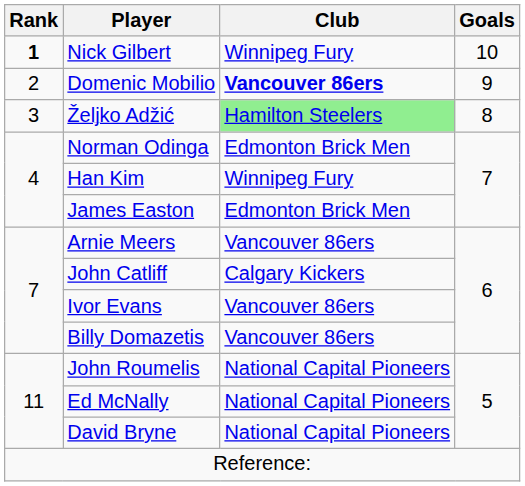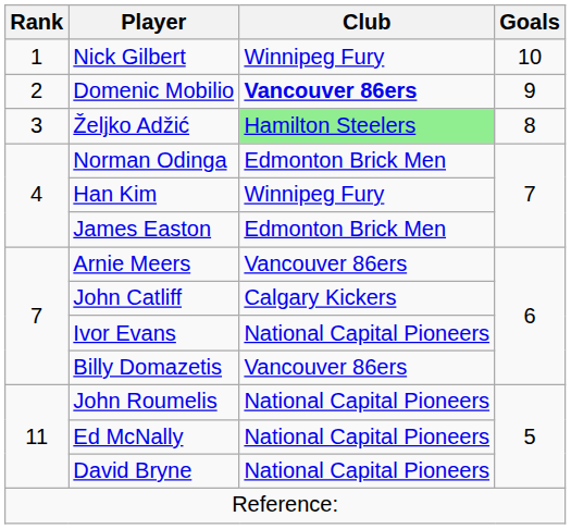Nick Gilbert | Rank: bold -> normal
Ivor Evans | Club: Vancouver 86ers -> National Capital Pioneers
